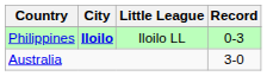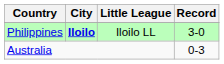Philippines | Record: 0-3 -> 3-0
Australia | Record: 3-0 -> 0-3
